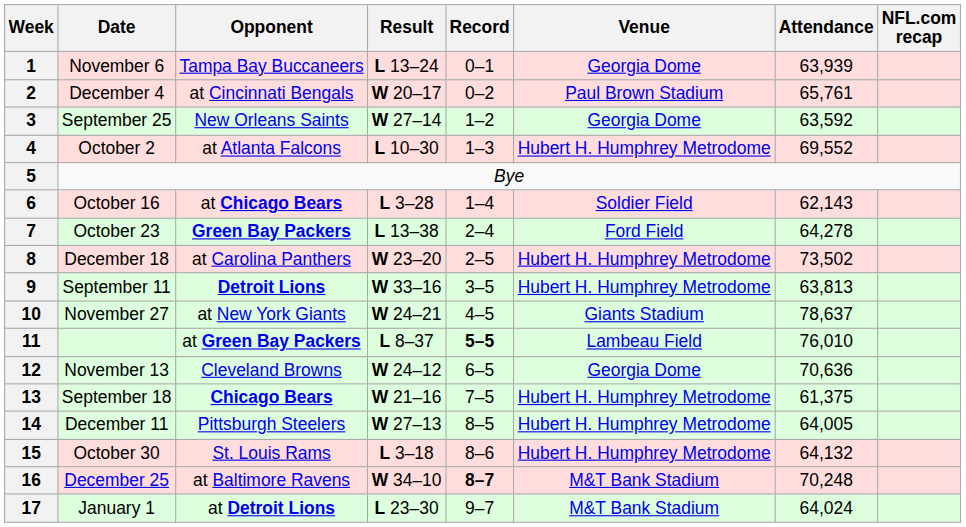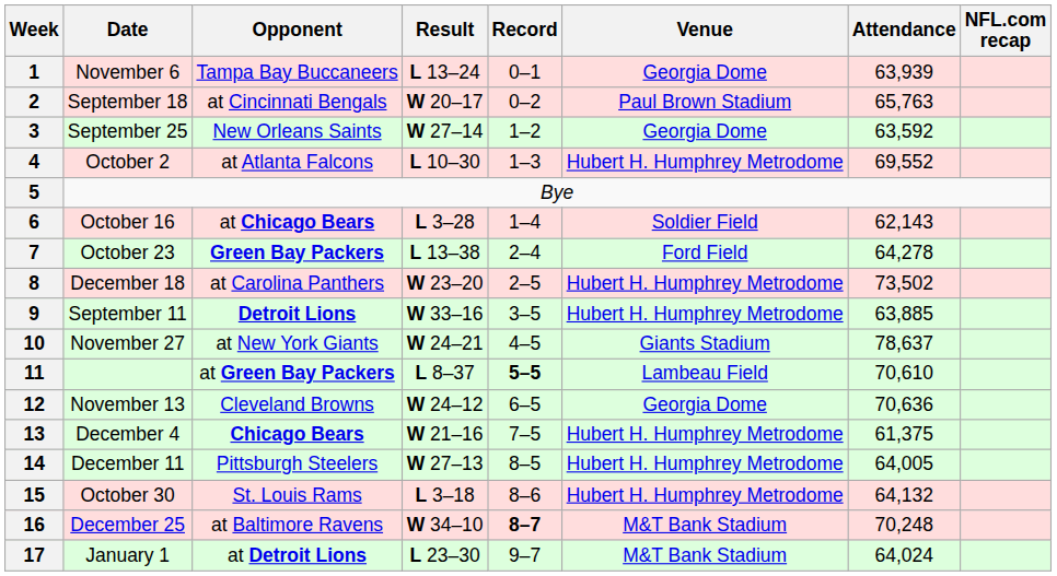2 | Date: December 4 -> September 18
2 | Attendance: 65,761 -> 65,763
9 | Attendance: 63,813 -> 63,885
11 | Attendance: 76,010 -> 70,610
13 | Date: September 18 -> December 4
